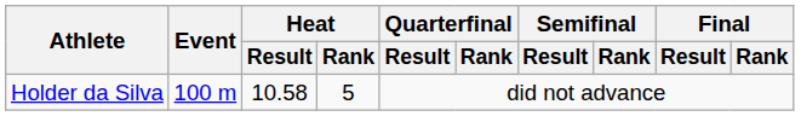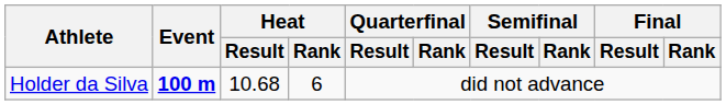Holder da Silva | Event: normal -> bold
Holder da Silva | Heat / Result: 10.58 -> 10.68
Holder da Silva | Heat / Rank: 5 -> 6
